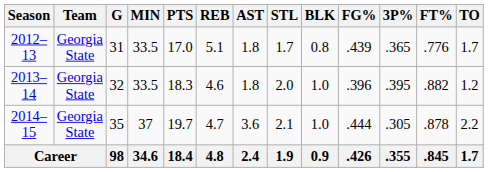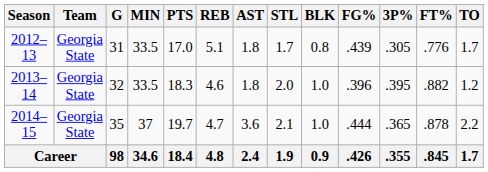2012–13 | 3P%: .365 -> .305
2014–15 | 3P%: .305 -> .365
